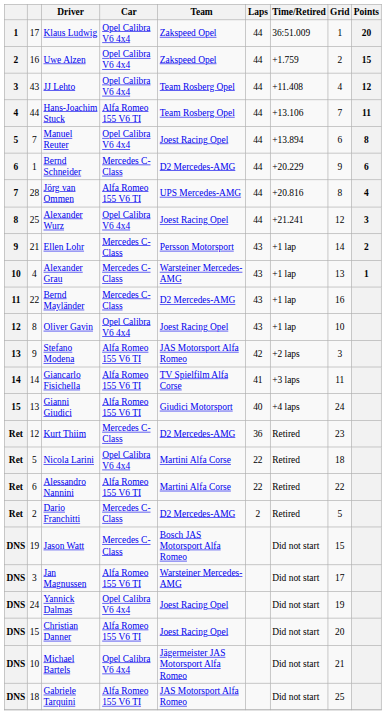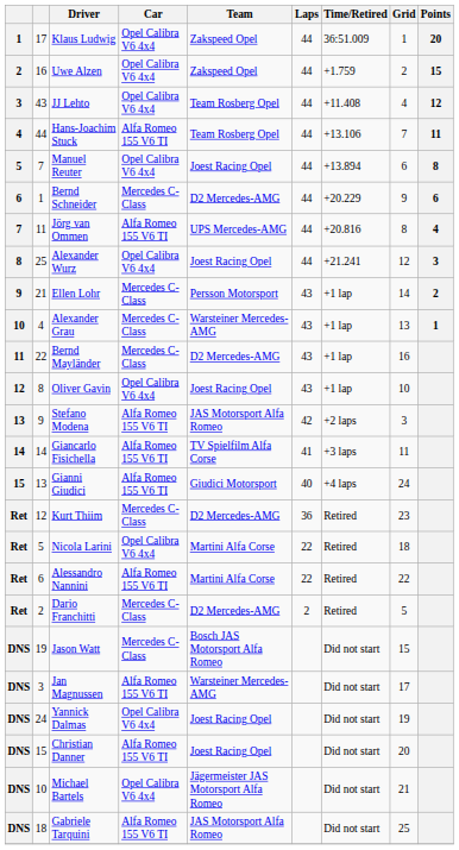Jörg van Ommen | column 2: 28 -> 11
